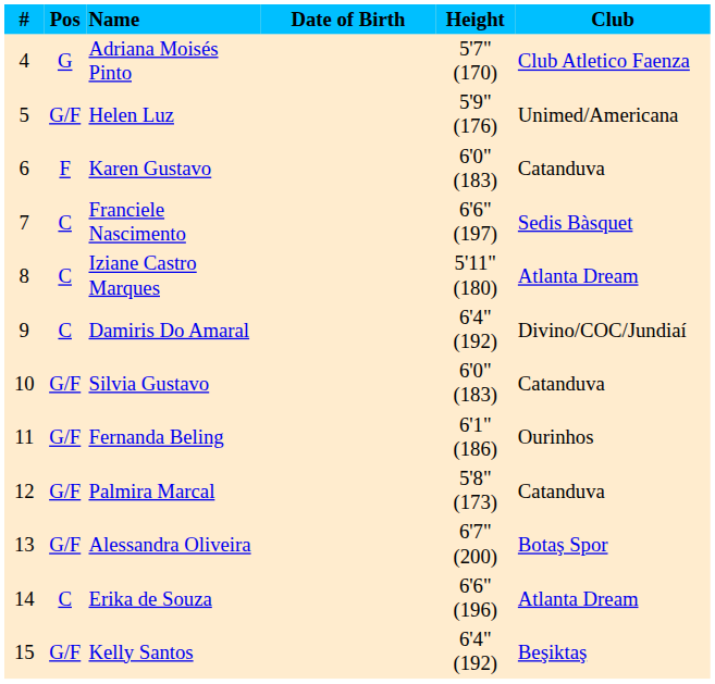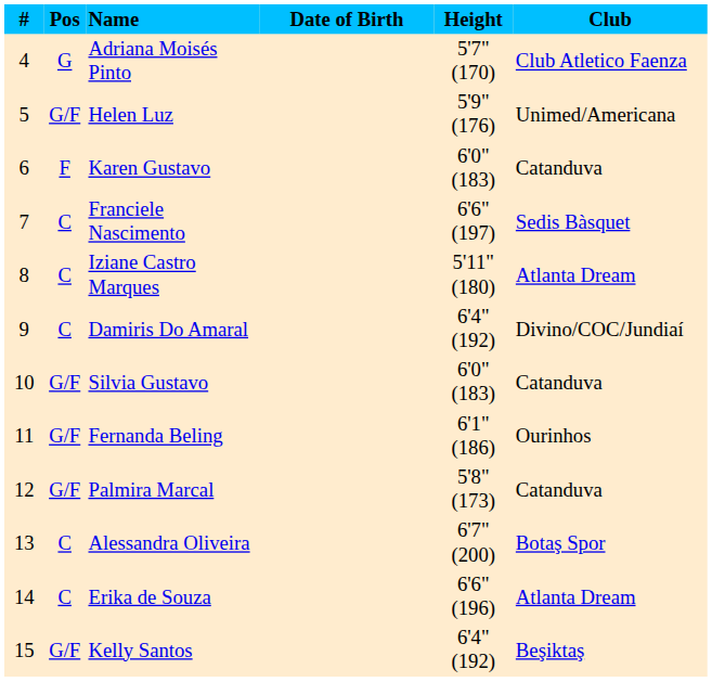Alessandra Oliveira | Pos: G/F -> C
